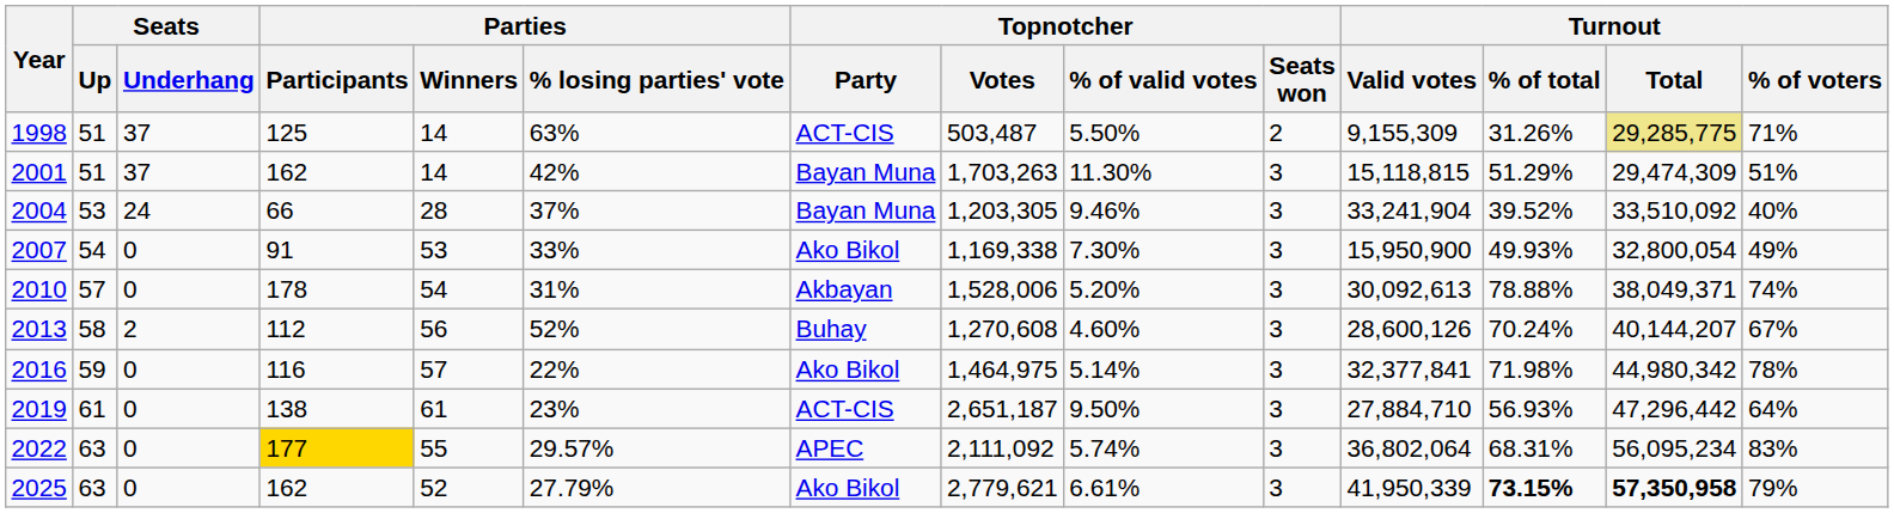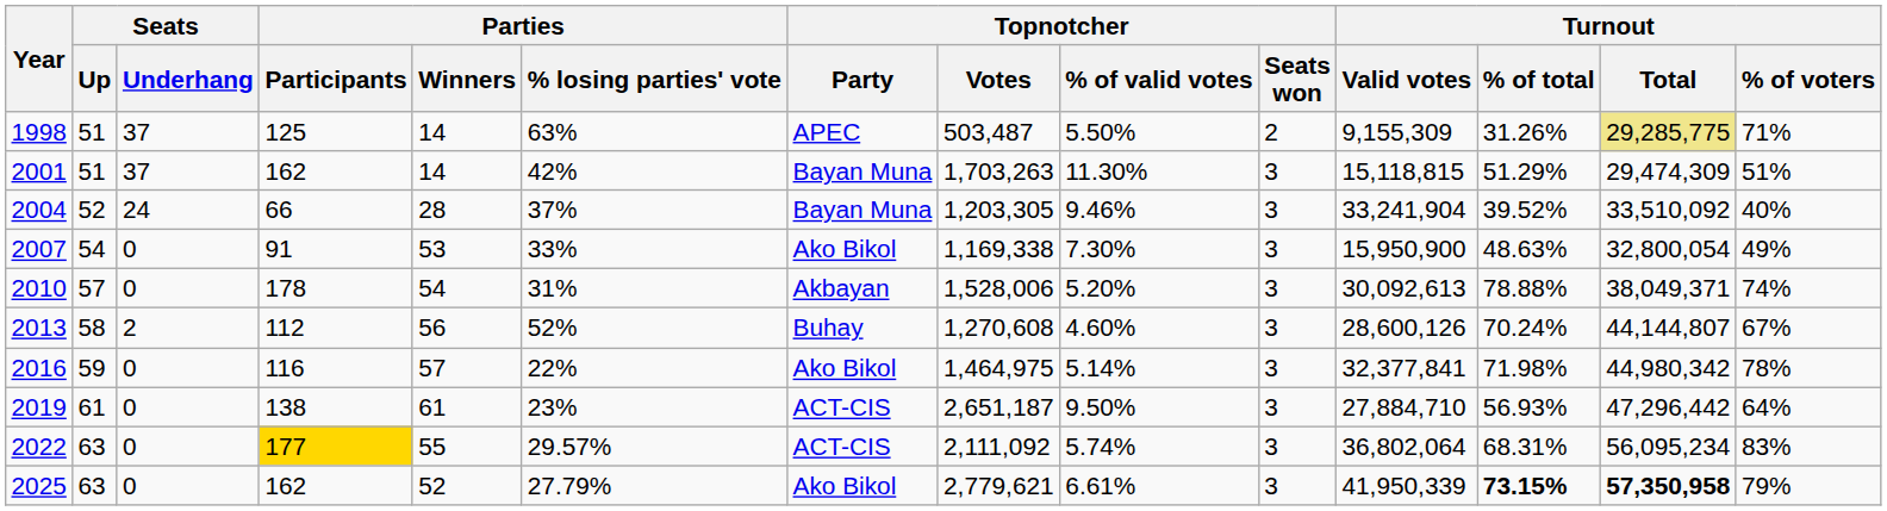1998 | Topnotcher / Party: ACT-CIS -> APEC
2004 | Seats / Up: 53 -> 52
2007 | Turnout / % of total: 49.93% -> 48.63%
2013 | Turnout / Total: 40,144,207 -> 44,144,807
2022 | Topnotcher / Party: APEC -> ACT-CIS
